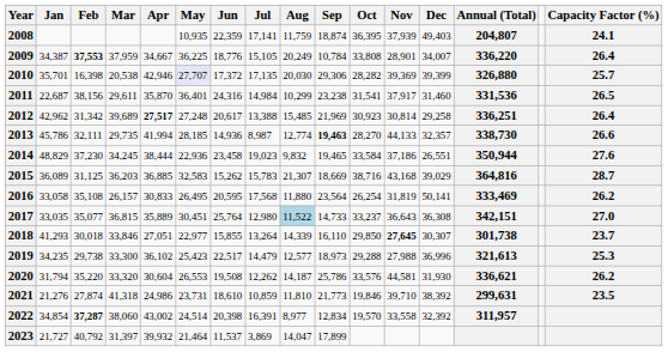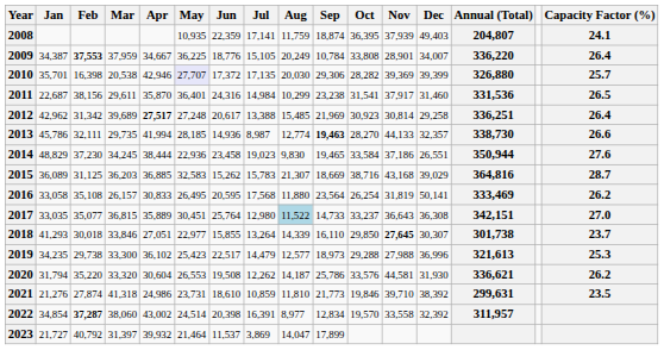2014 | Aug: 9,832 -> 9,830
